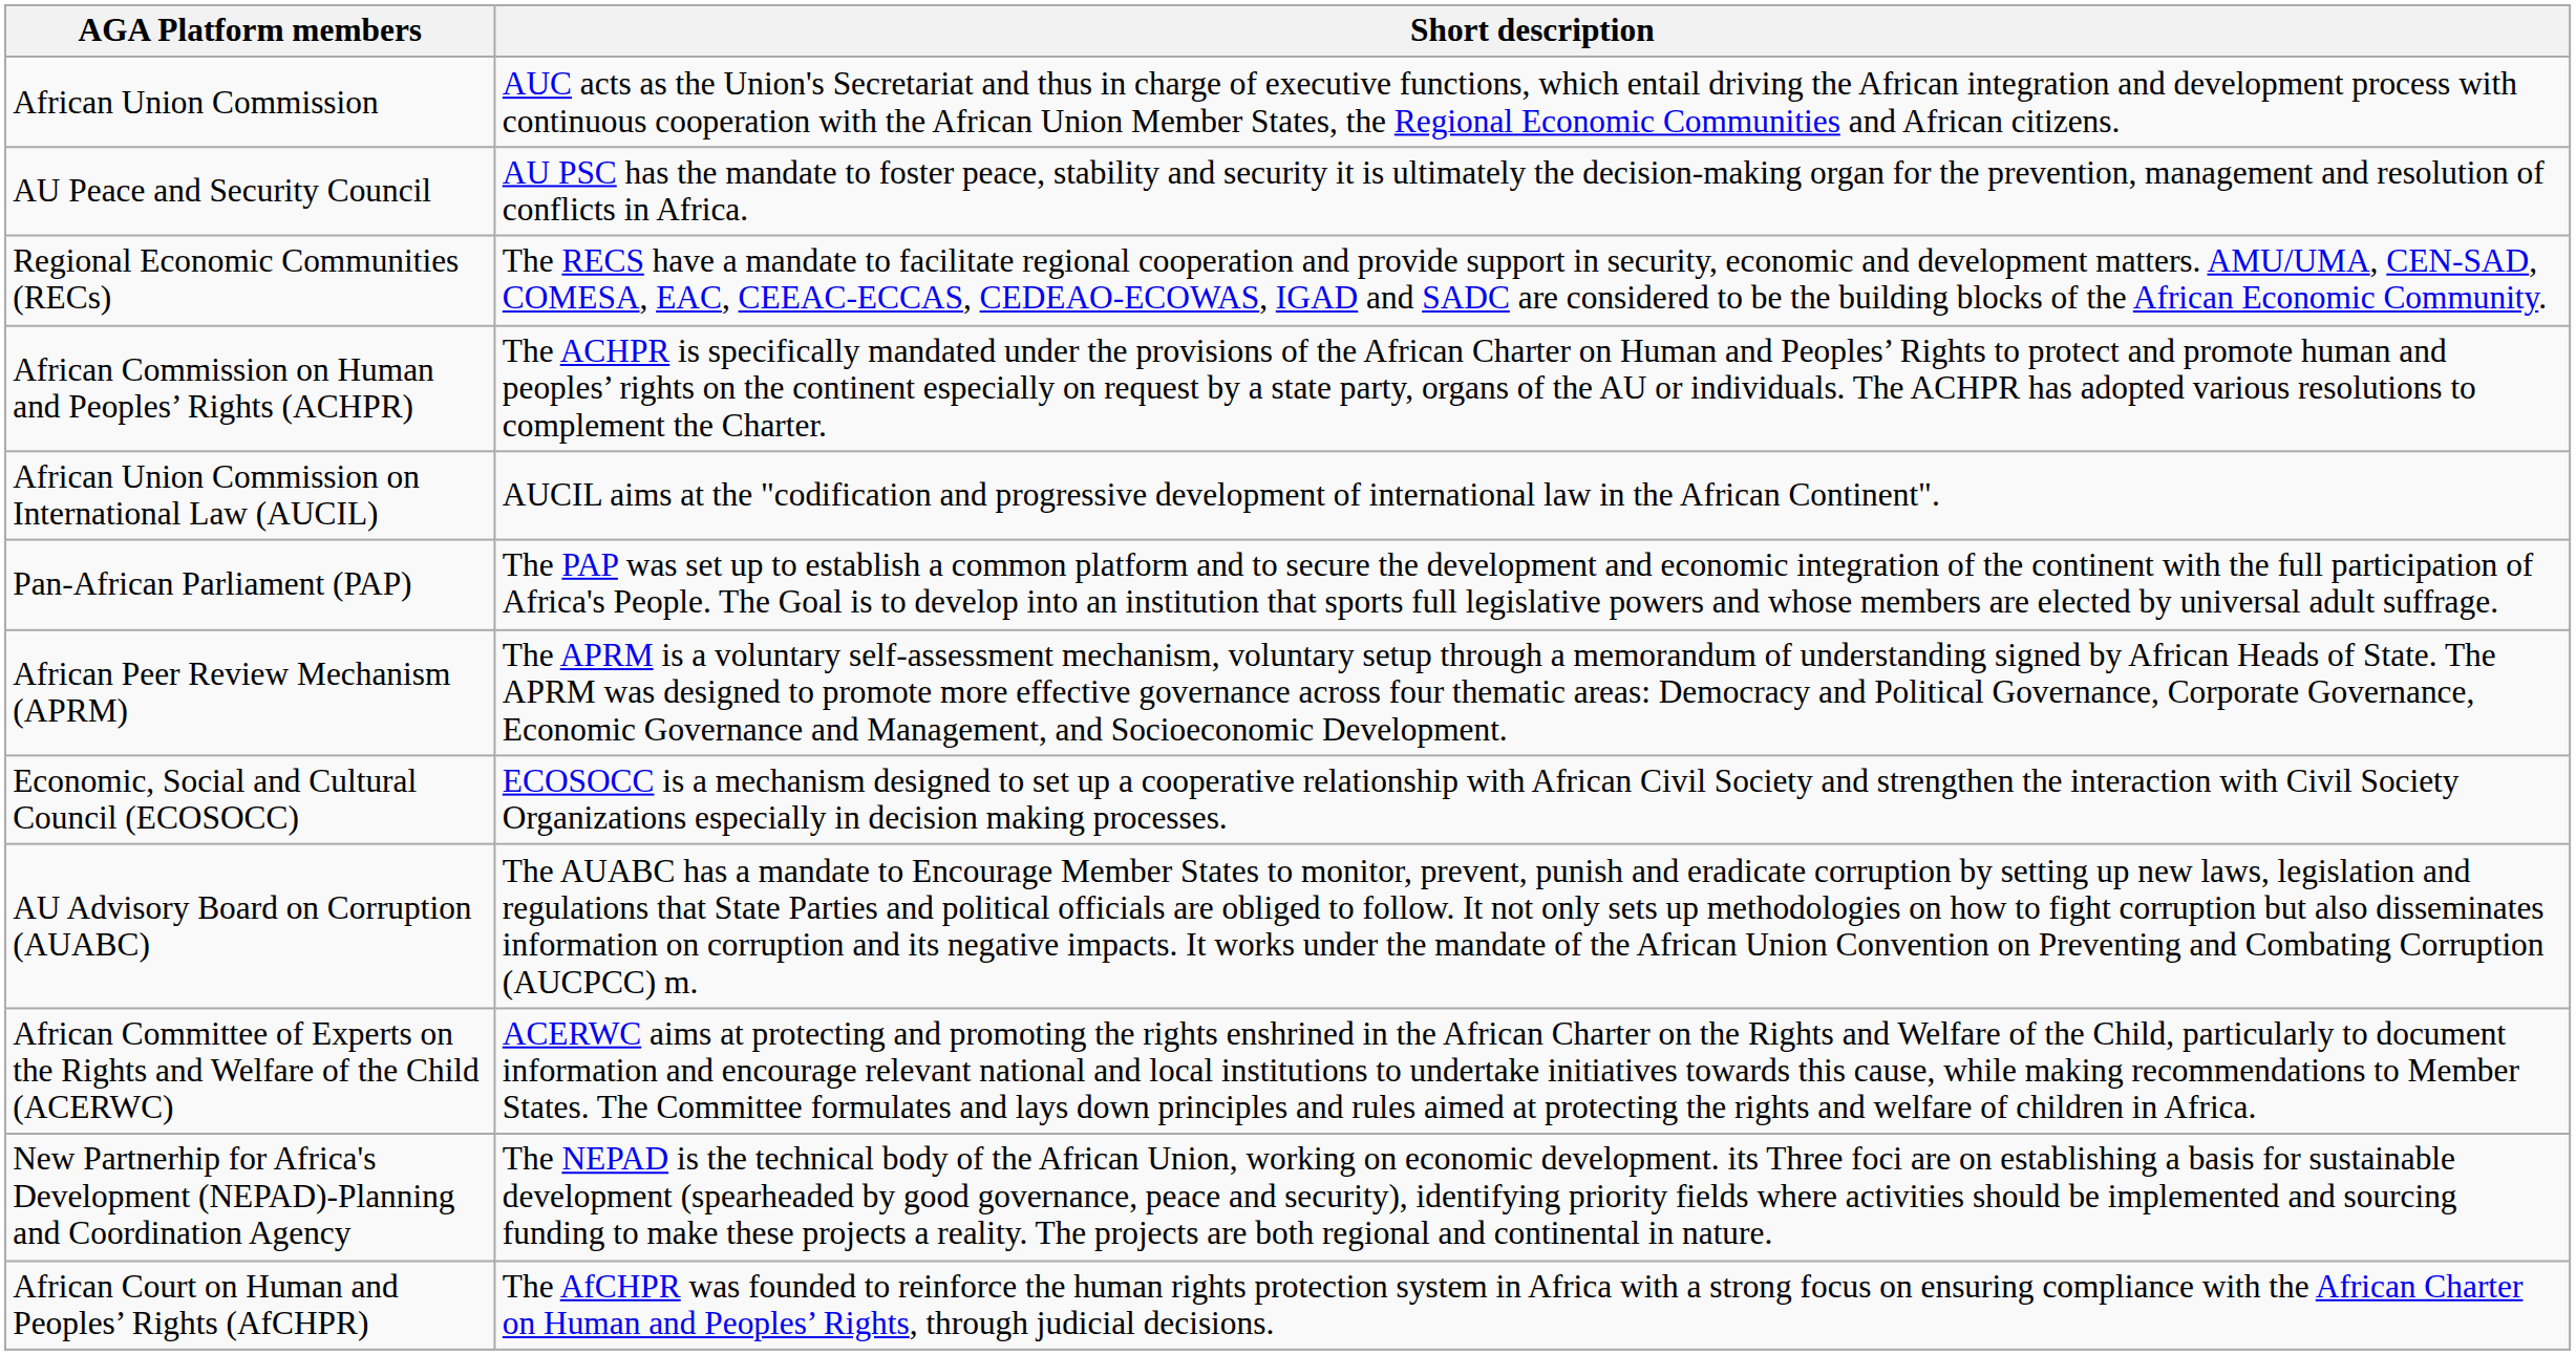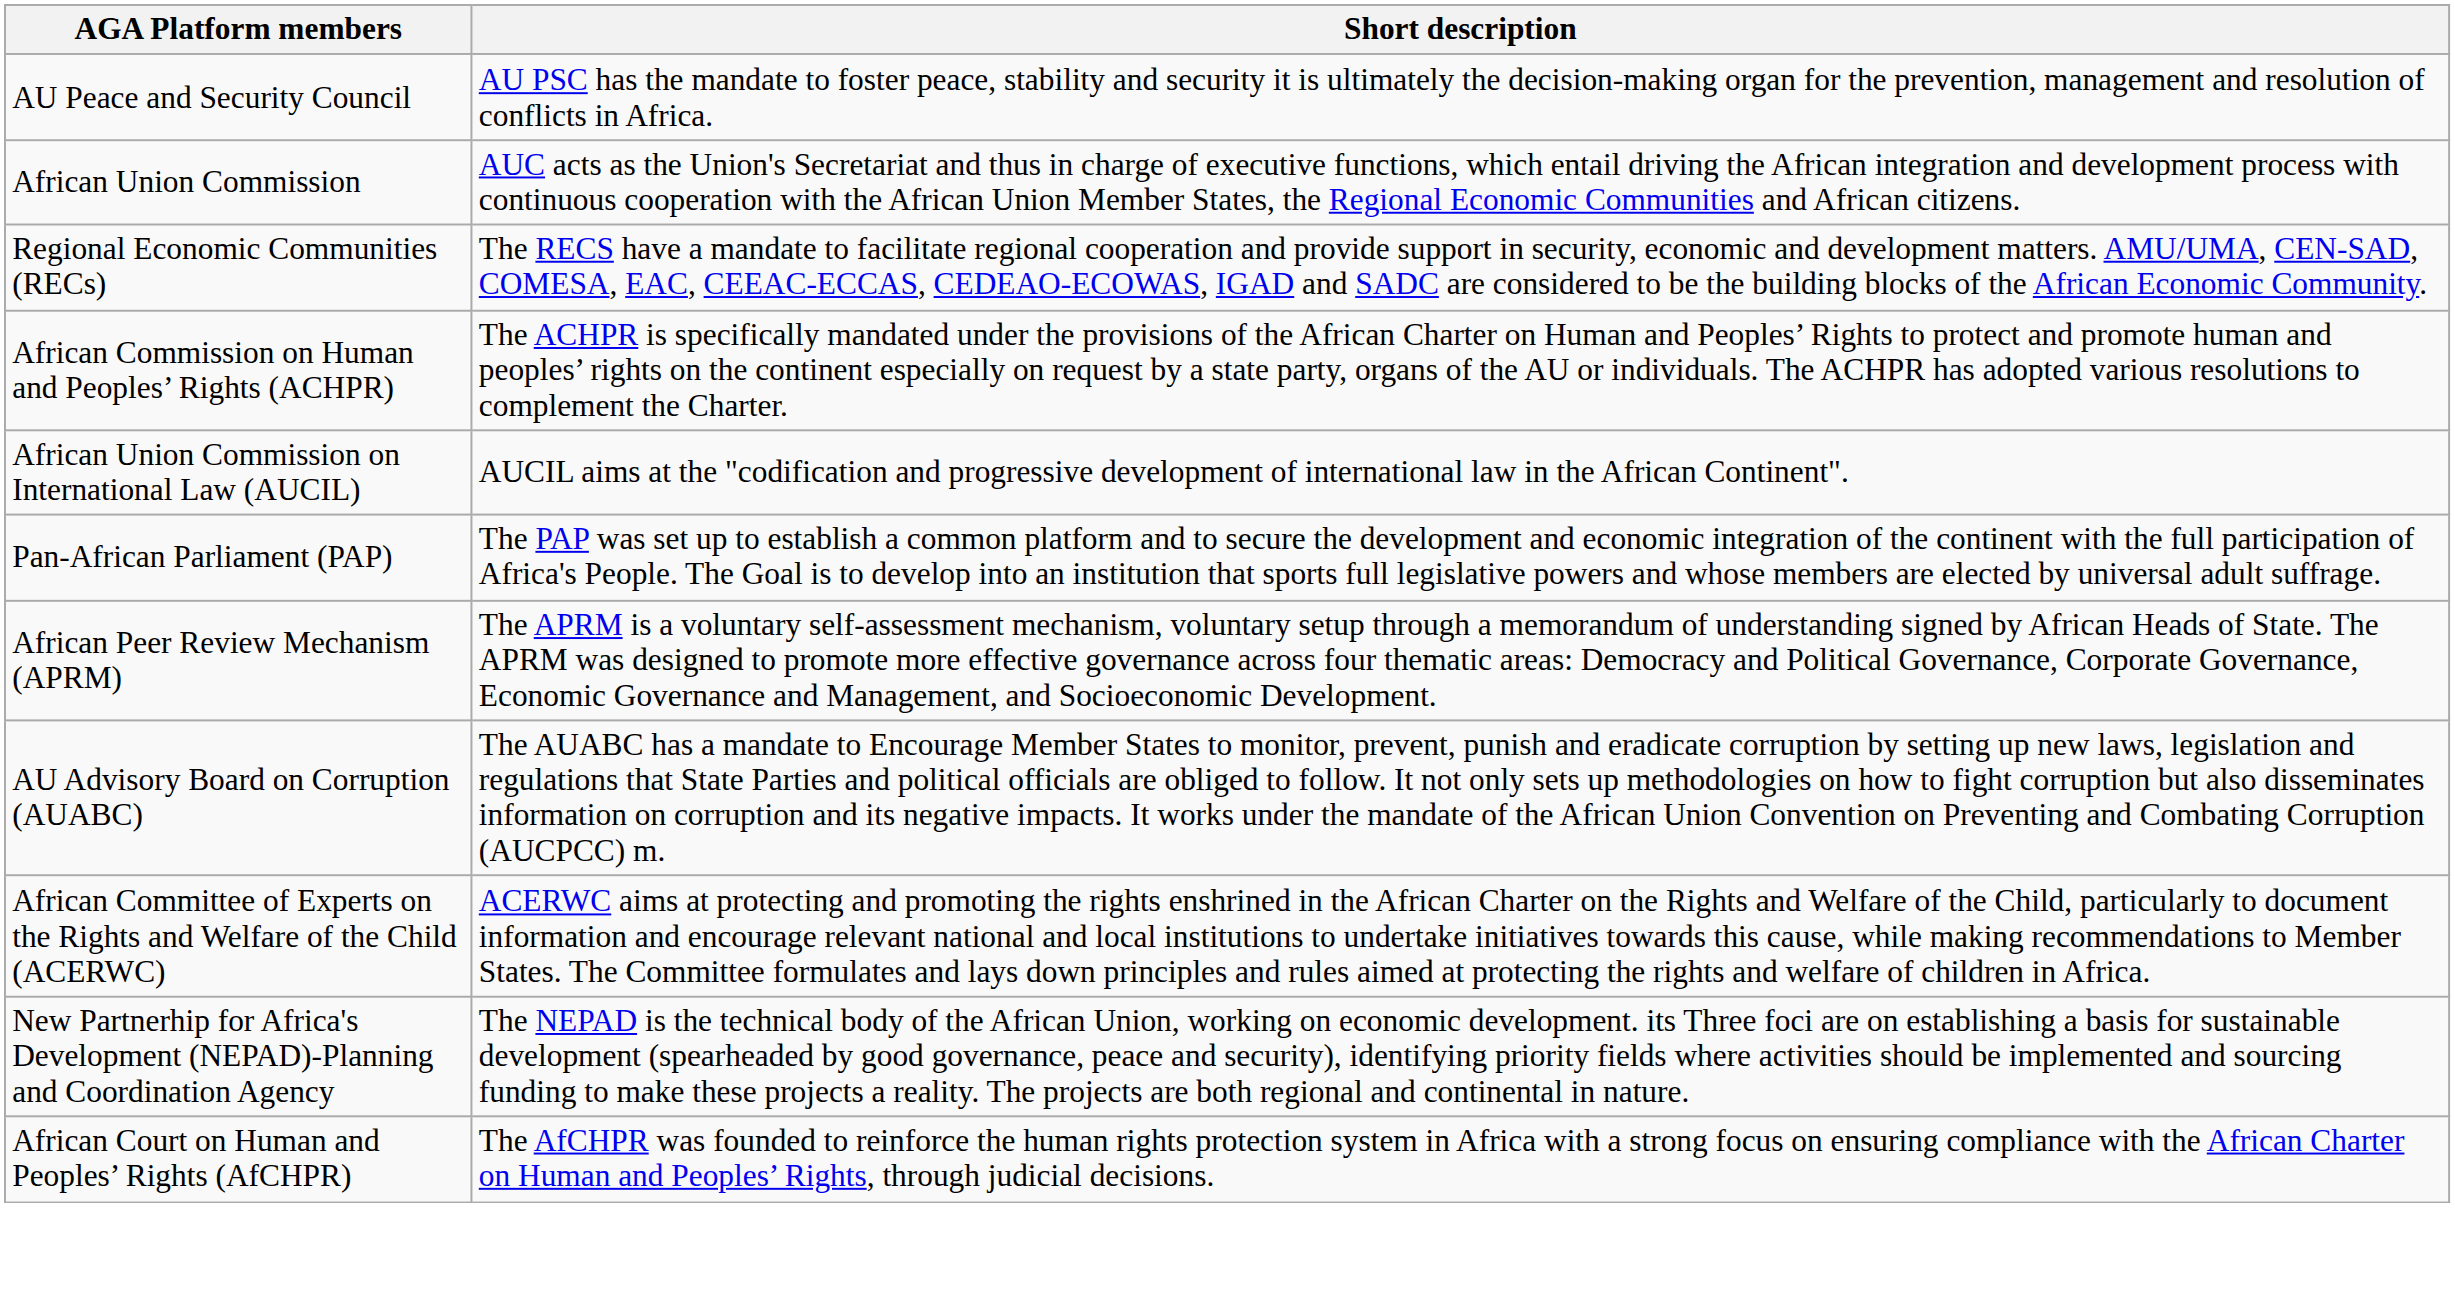rows swapped: AU Peace and Security Council <-> African Union Commission
- row: Economic, Social and Cultural Council (ECOSOCC) | ECOSOCC is a mechanism designed to set up a cooperative relationship with African Civil Society and strengthen the interaction with Civil Society Organizations especially in decision making processes.
